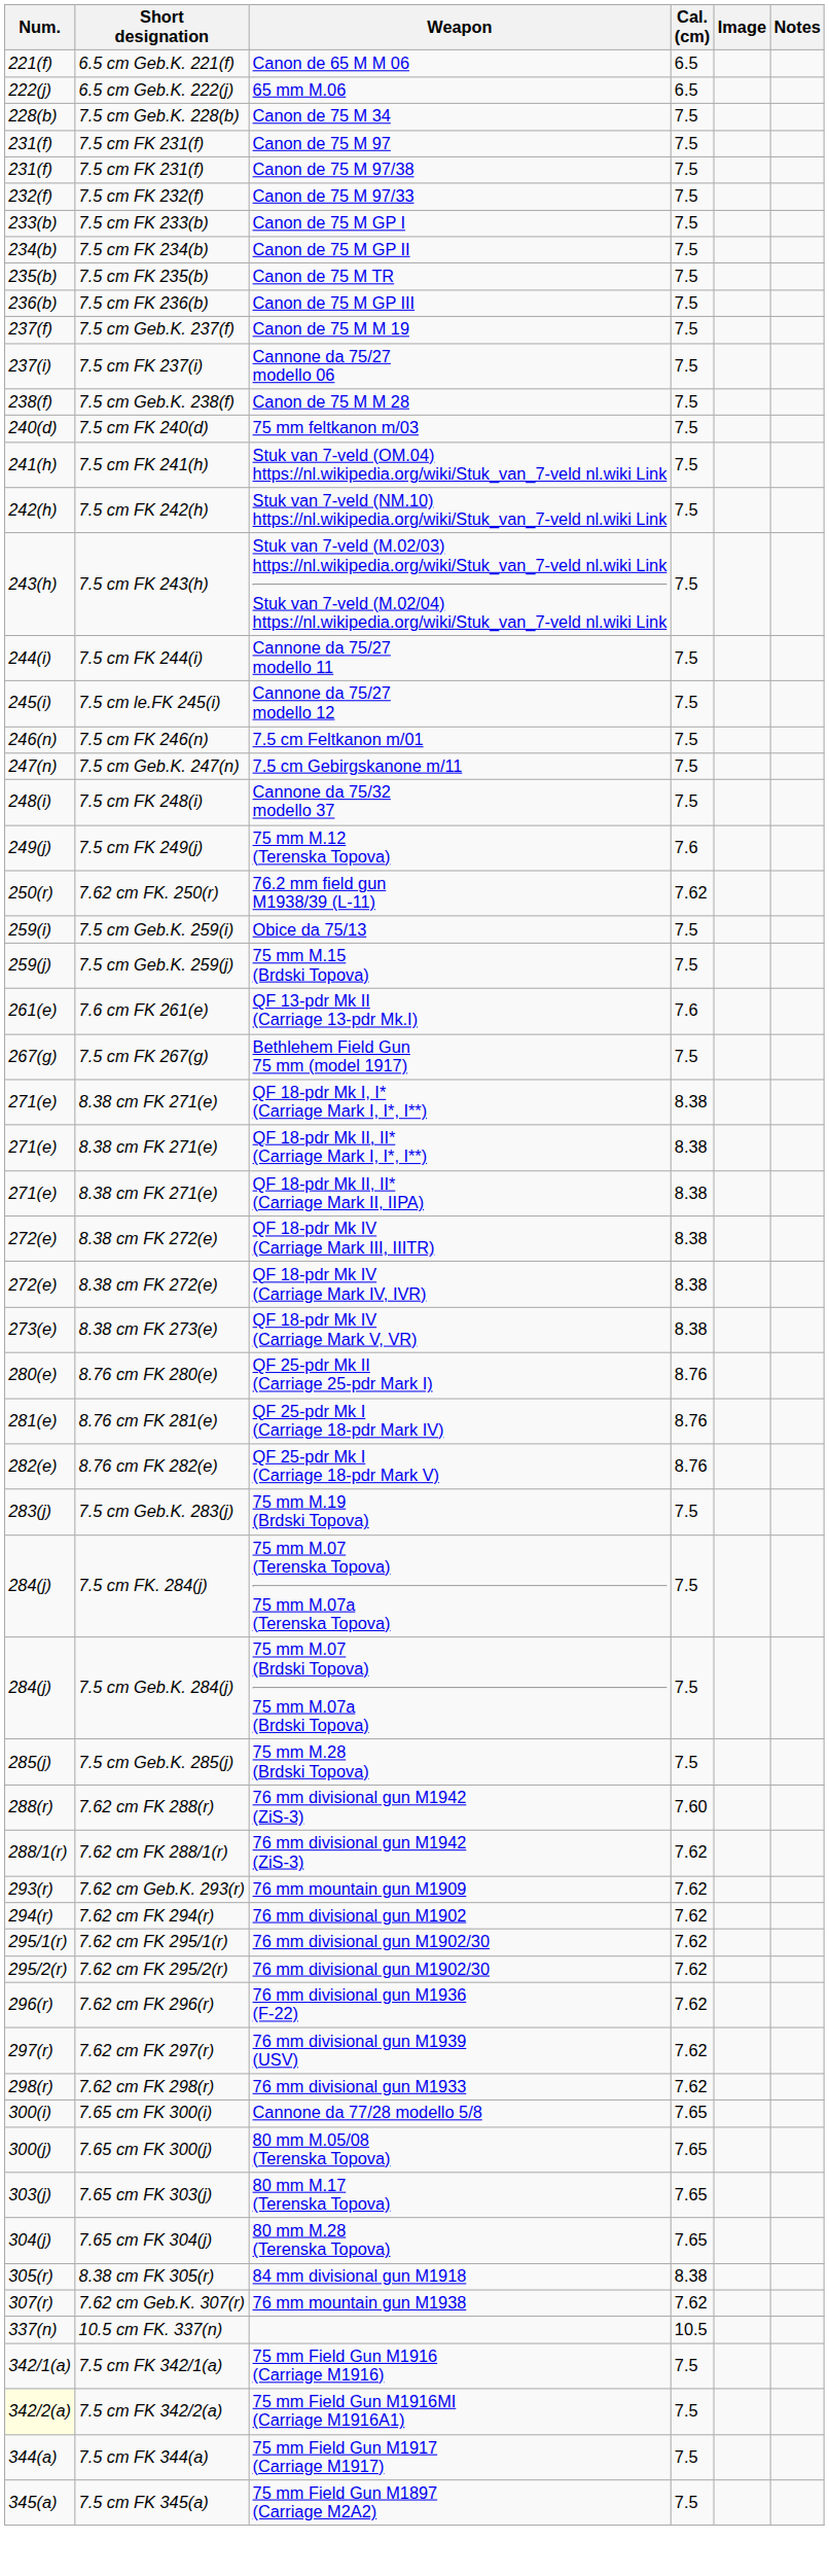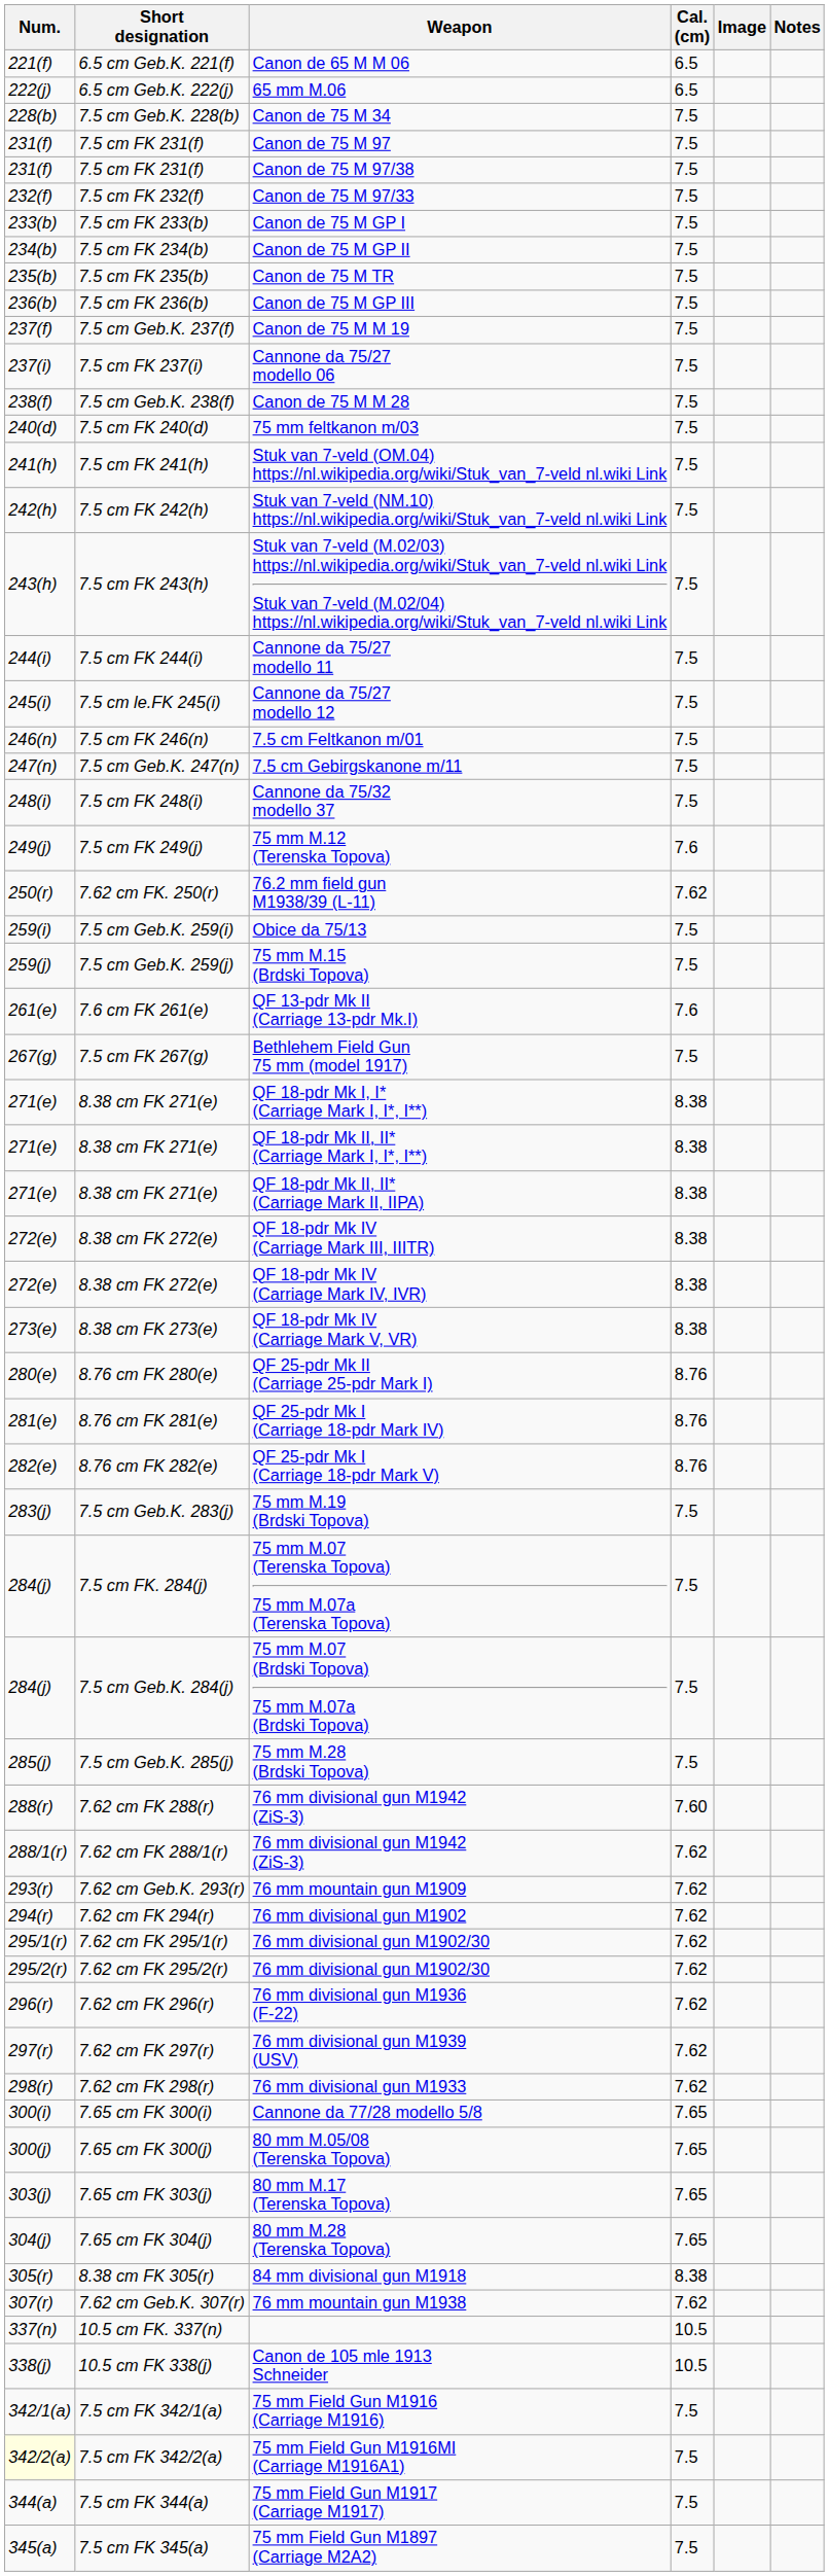+ row: 338(j) | 10.5 cm FK 338(j) | Canon de 105 mle 1913 Schneider | 10.5
